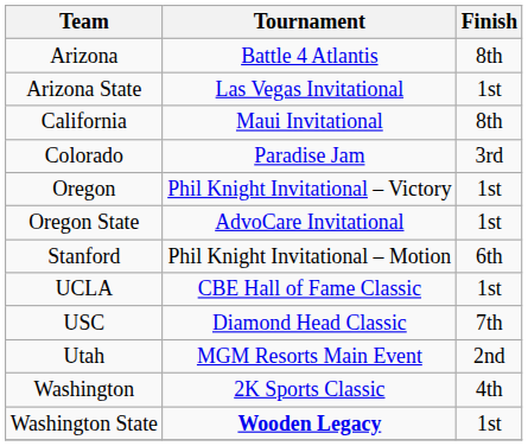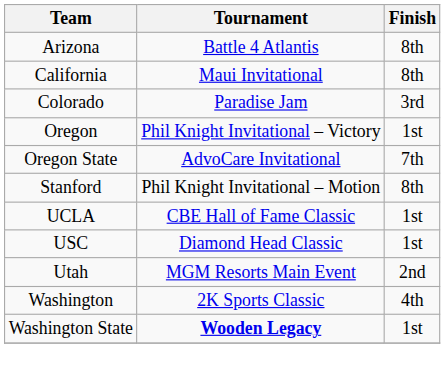- row: Arizona State | Las Vegas Invitational | 1st
Oregon State | Finish: 1st -> 7th
Stanford | Finish: 6th -> 8th
USC | Finish: 7th -> 1st
